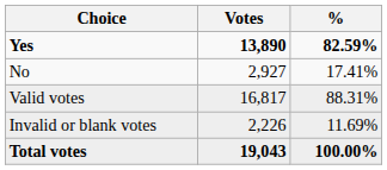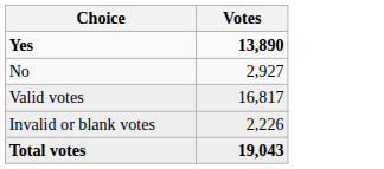- column: % | 82.59% | 17.41% | 88.31% | 11.69% | 100.00%
